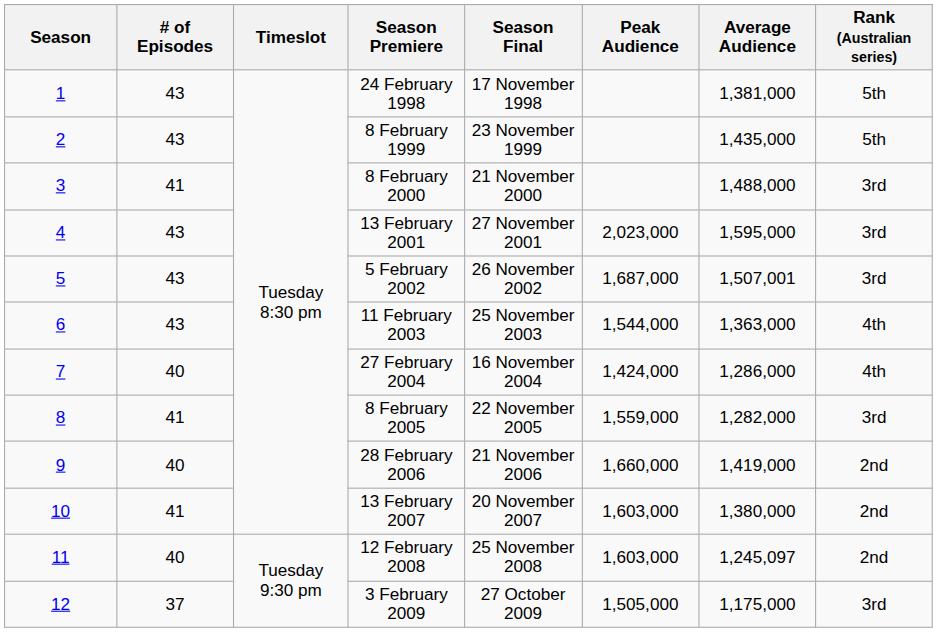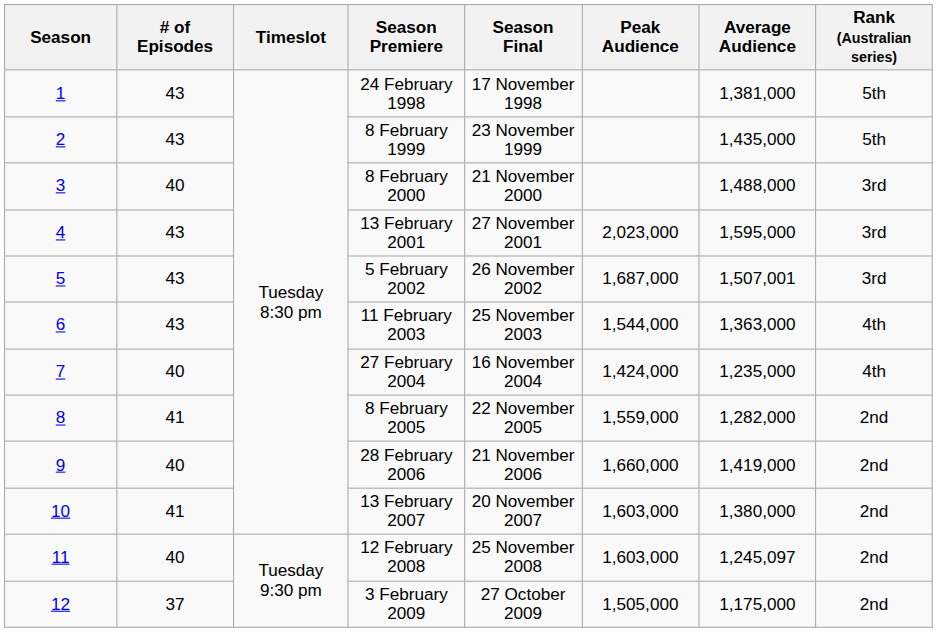8 February 2000 | # of Episodes: 41 -> 40
27 February 2004 | Average Audience: 1,286,000 -> 1,235,000
8 February 2005 | Rank (Australian series): 3rd -> 2nd
3 February 2009 | Rank (Australian series): 3rd -> 2nd
